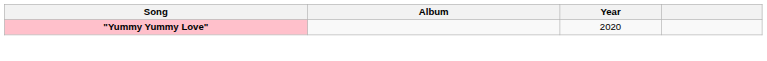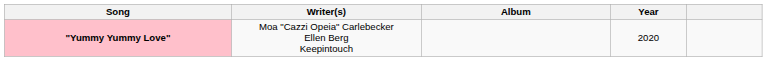+ column: Writer(s) | Moa "Cazzi Opeia" Carlebecker Ellen Berg Keepintouch
